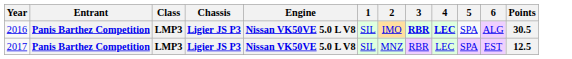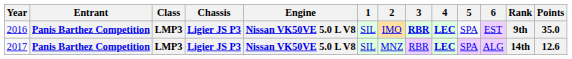+ column: Rank | 9th | 14th
2016 | 6: ALG -> EST
2016 | Points: 30.5 -> 35.0
2017 | 4: normal -> bold
2017 | 6: EST -> ALG
2017 | Points: 12.5 -> 12.6
